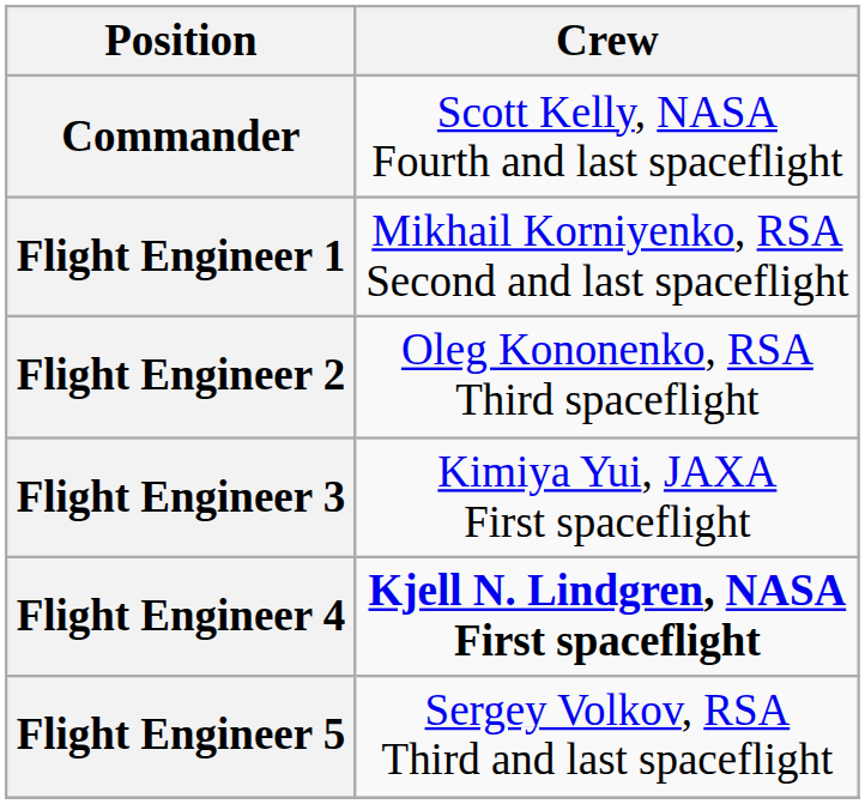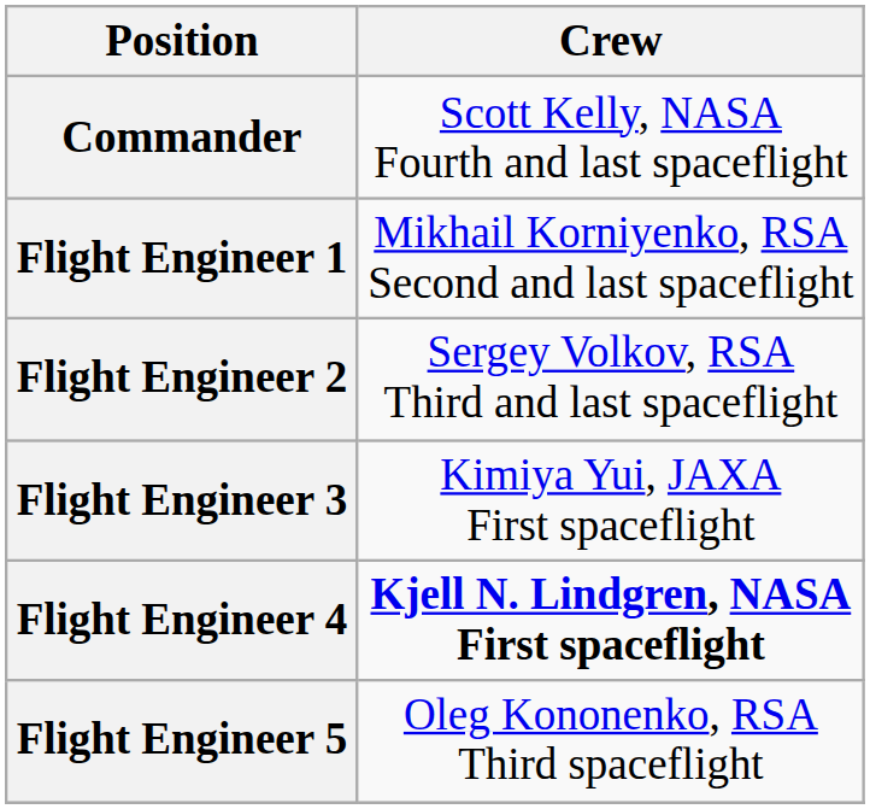Flight Engineer 2 | Crew: Oleg Kononenko, RSA Third spaceflight -> Sergey Volkov, RSA Third and last spaceflight
Flight Engineer 5 | Crew: Sergey Volkov, RSA Third and last spaceflight -> Oleg Kononenko, RSA Third spaceflight
